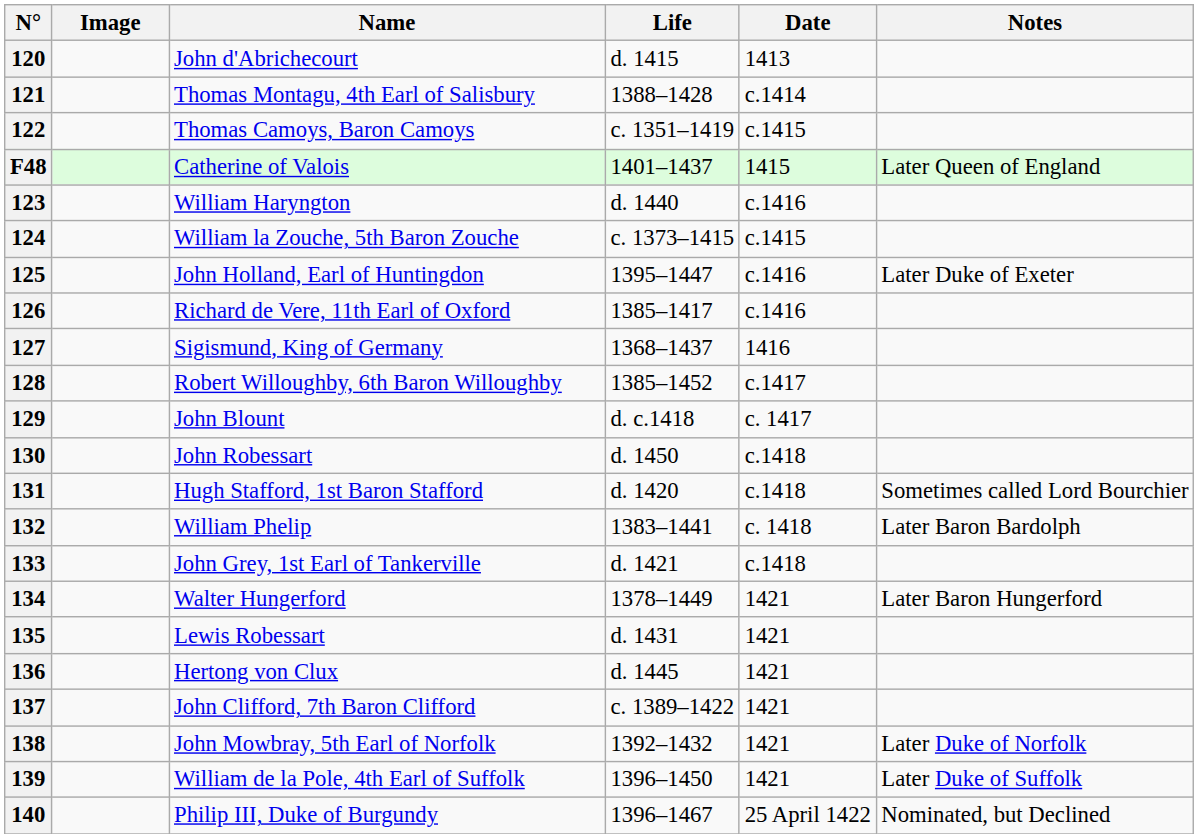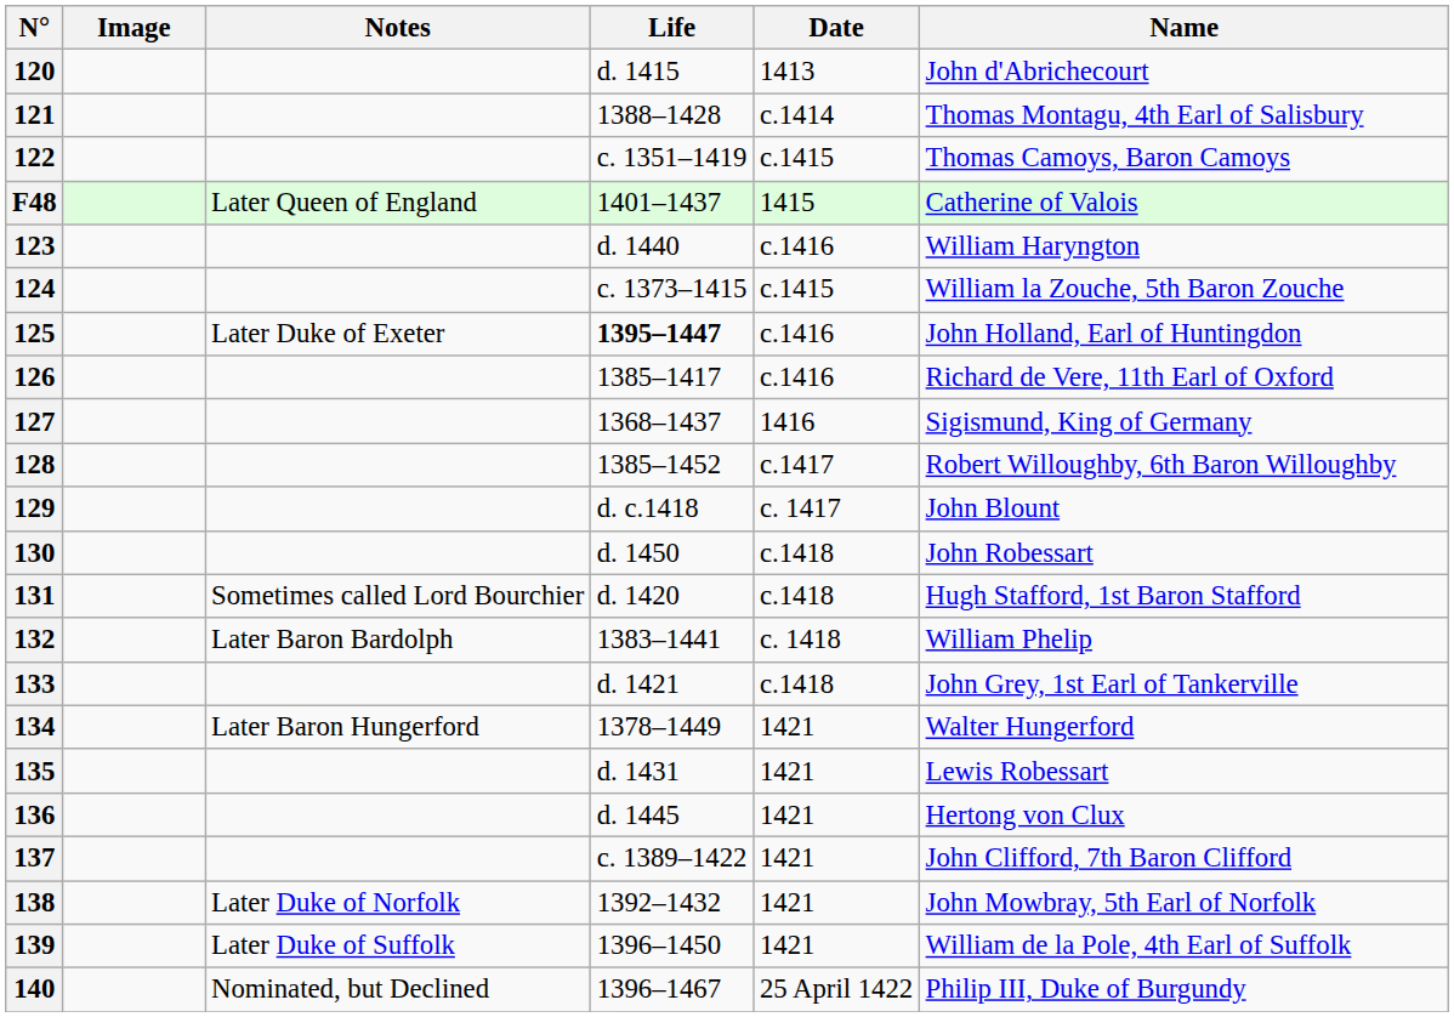columns swapped: Name <-> Notes
125 | Life: normal -> bold
